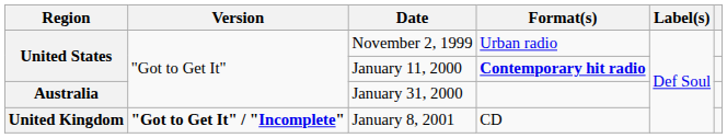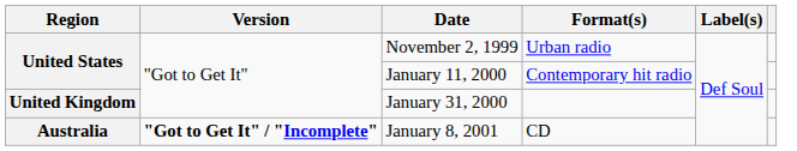January 11, 2000 | Format(s): bold -> normal
January 31, 2000 | Region: Australia -> United Kingdom
January 8, 2001 | Region: United Kingdom -> Australia
